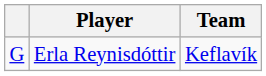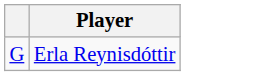- column: Team | Keflavík
